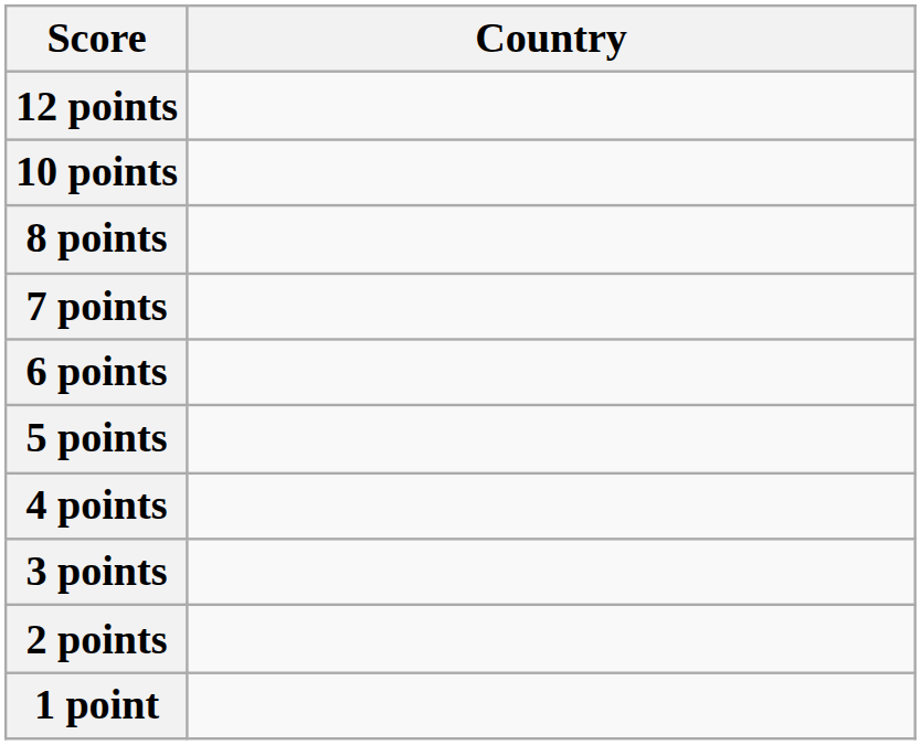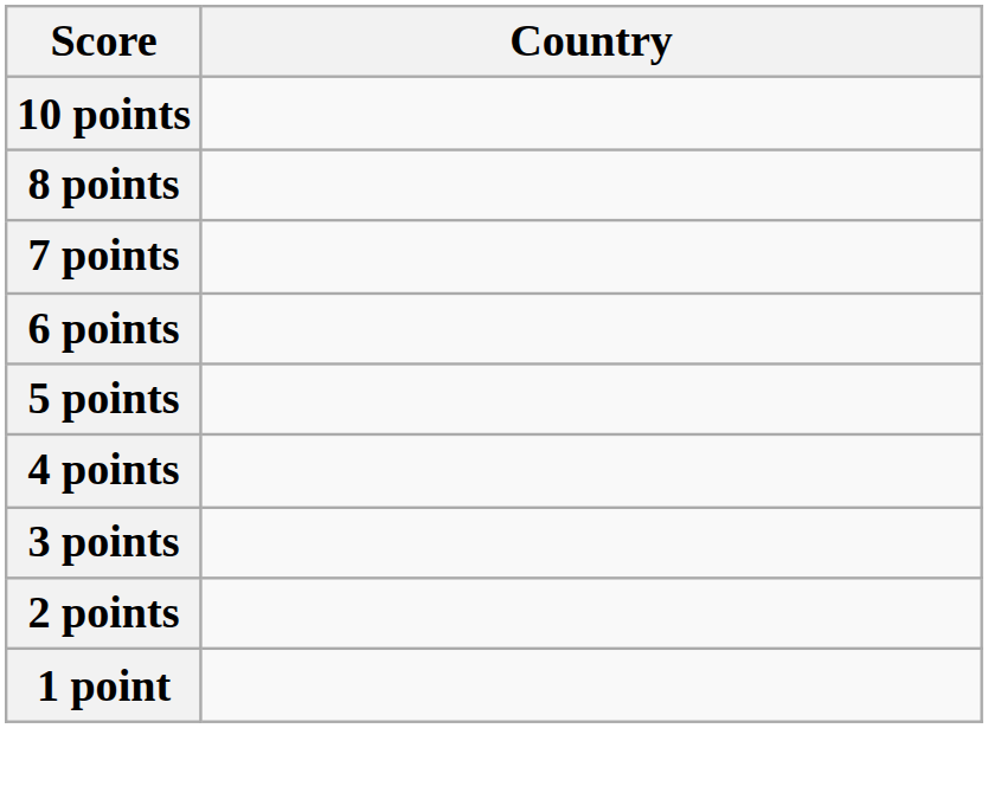- row: 12 points
